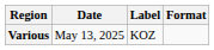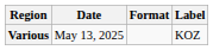columns swapped: Format <-> Label
